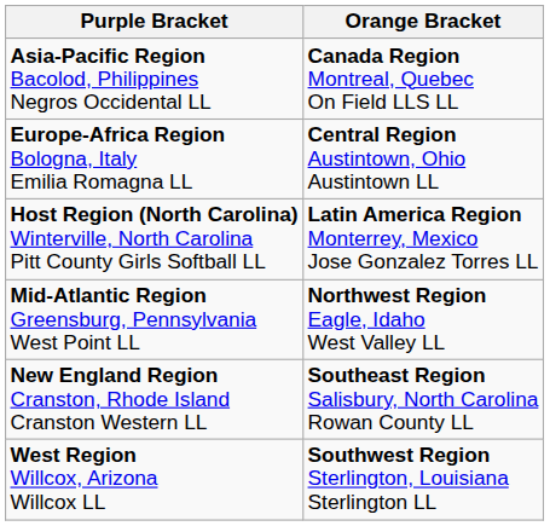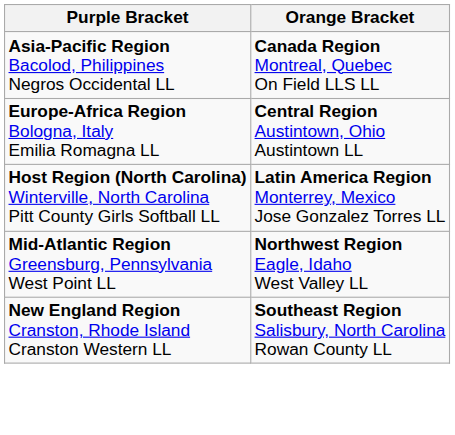- row: West Region Willcox, Arizona Willcox LL | Southwest Region Sterlington, Louisiana Sterlington LL
